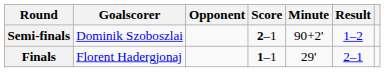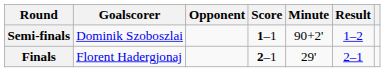Semi-finals | Score: 2–1 -> 1–1
Finals | Score: 1–1 -> 2–1
